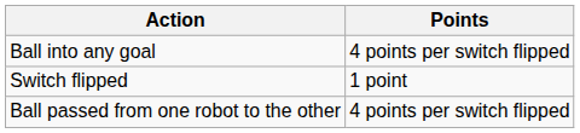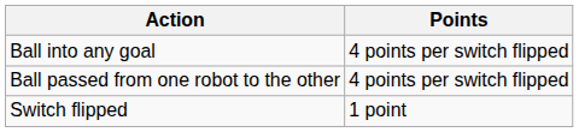rows swapped: Switch flipped <-> Ball passed from one robot to the other
